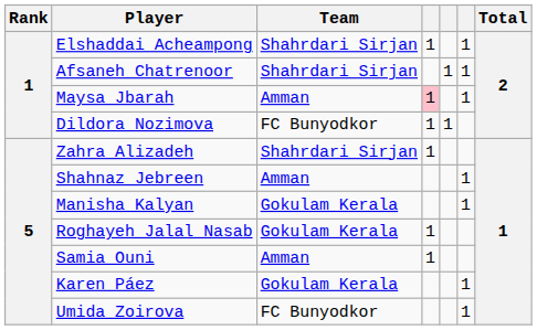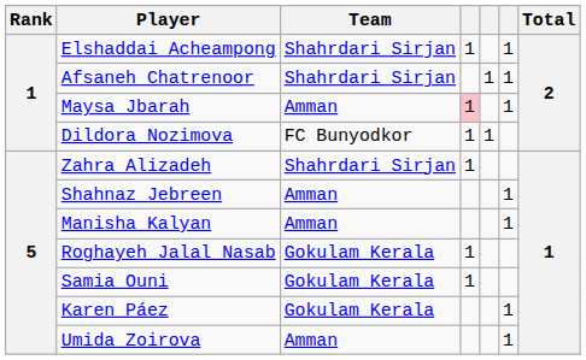Manisha Kalyan | Team: Gokulam Kerala -> Amman
Samia Ouni | Team: Amman -> Gokulam Kerala
Umida Zoirova | Team: FC Bunyodkor -> Amman
